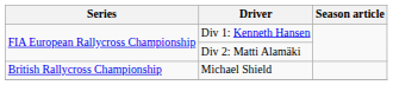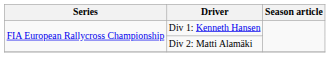- row: British Rallycross Championship | Michael Shield
